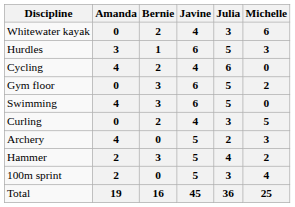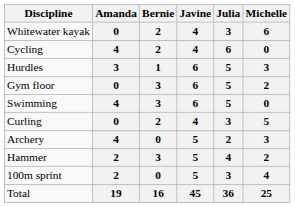rows swapped: Hurdles <-> Cycling
